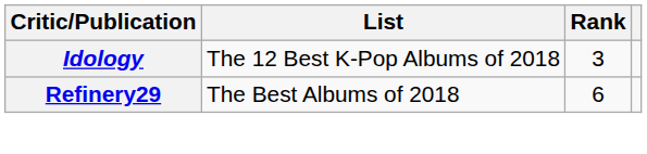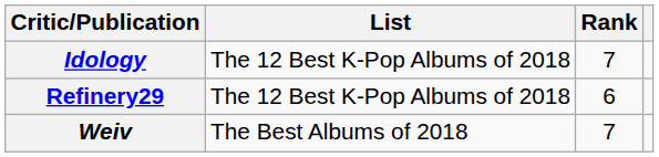Idology | Rank: 3 -> 7
Refinery29 | List: The Best Albums of 2018 -> The 12 Best K-Pop Albums of 2018
+ row: Weiv | The Best Albums of 2018 | 7
